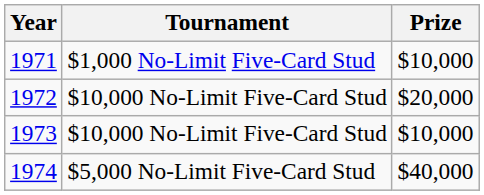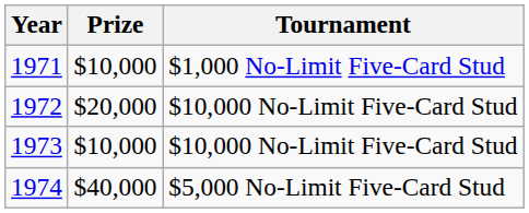columns swapped: Tournament <-> Prize
